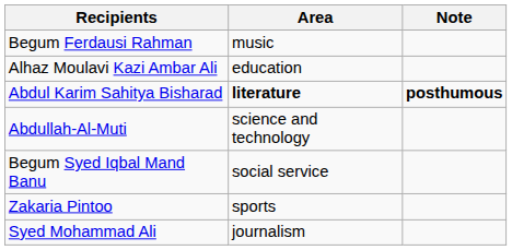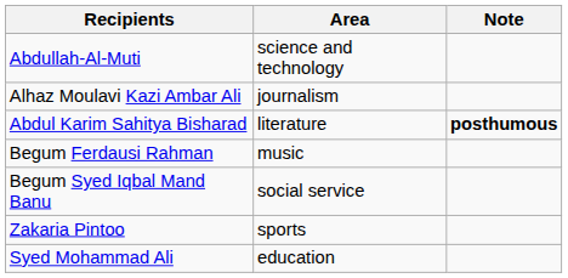rows swapped: Abdullah-Al-Muti <-> Begum Ferdausi Rahman
Alhaz Moulavi Kazi Ambar Ali | Area: education -> journalism
Abdul Karim Sahitya Bisharad | Area: bold -> normal
Syed Mohammad Ali | Area: journalism -> education
